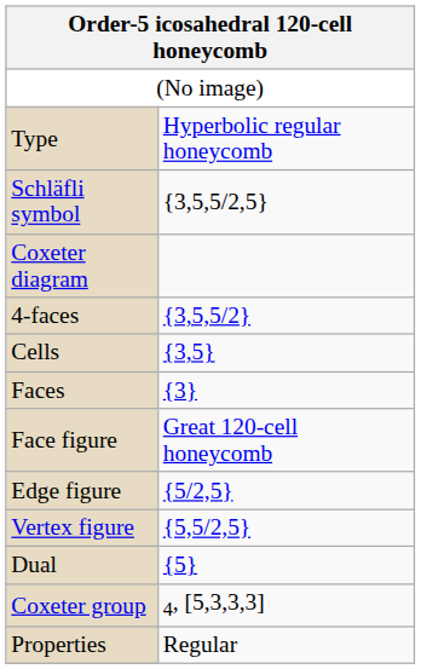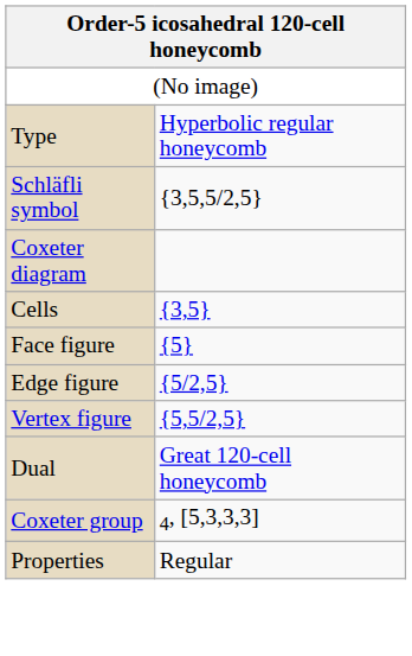- row: 4-faces | {3,5,5/2}
- row: Faces | {3}
Face figure | column 2: Great 120-cell honeycomb -> {5}
Dual | column 2: {5} -> Great 120-cell honeycomb
